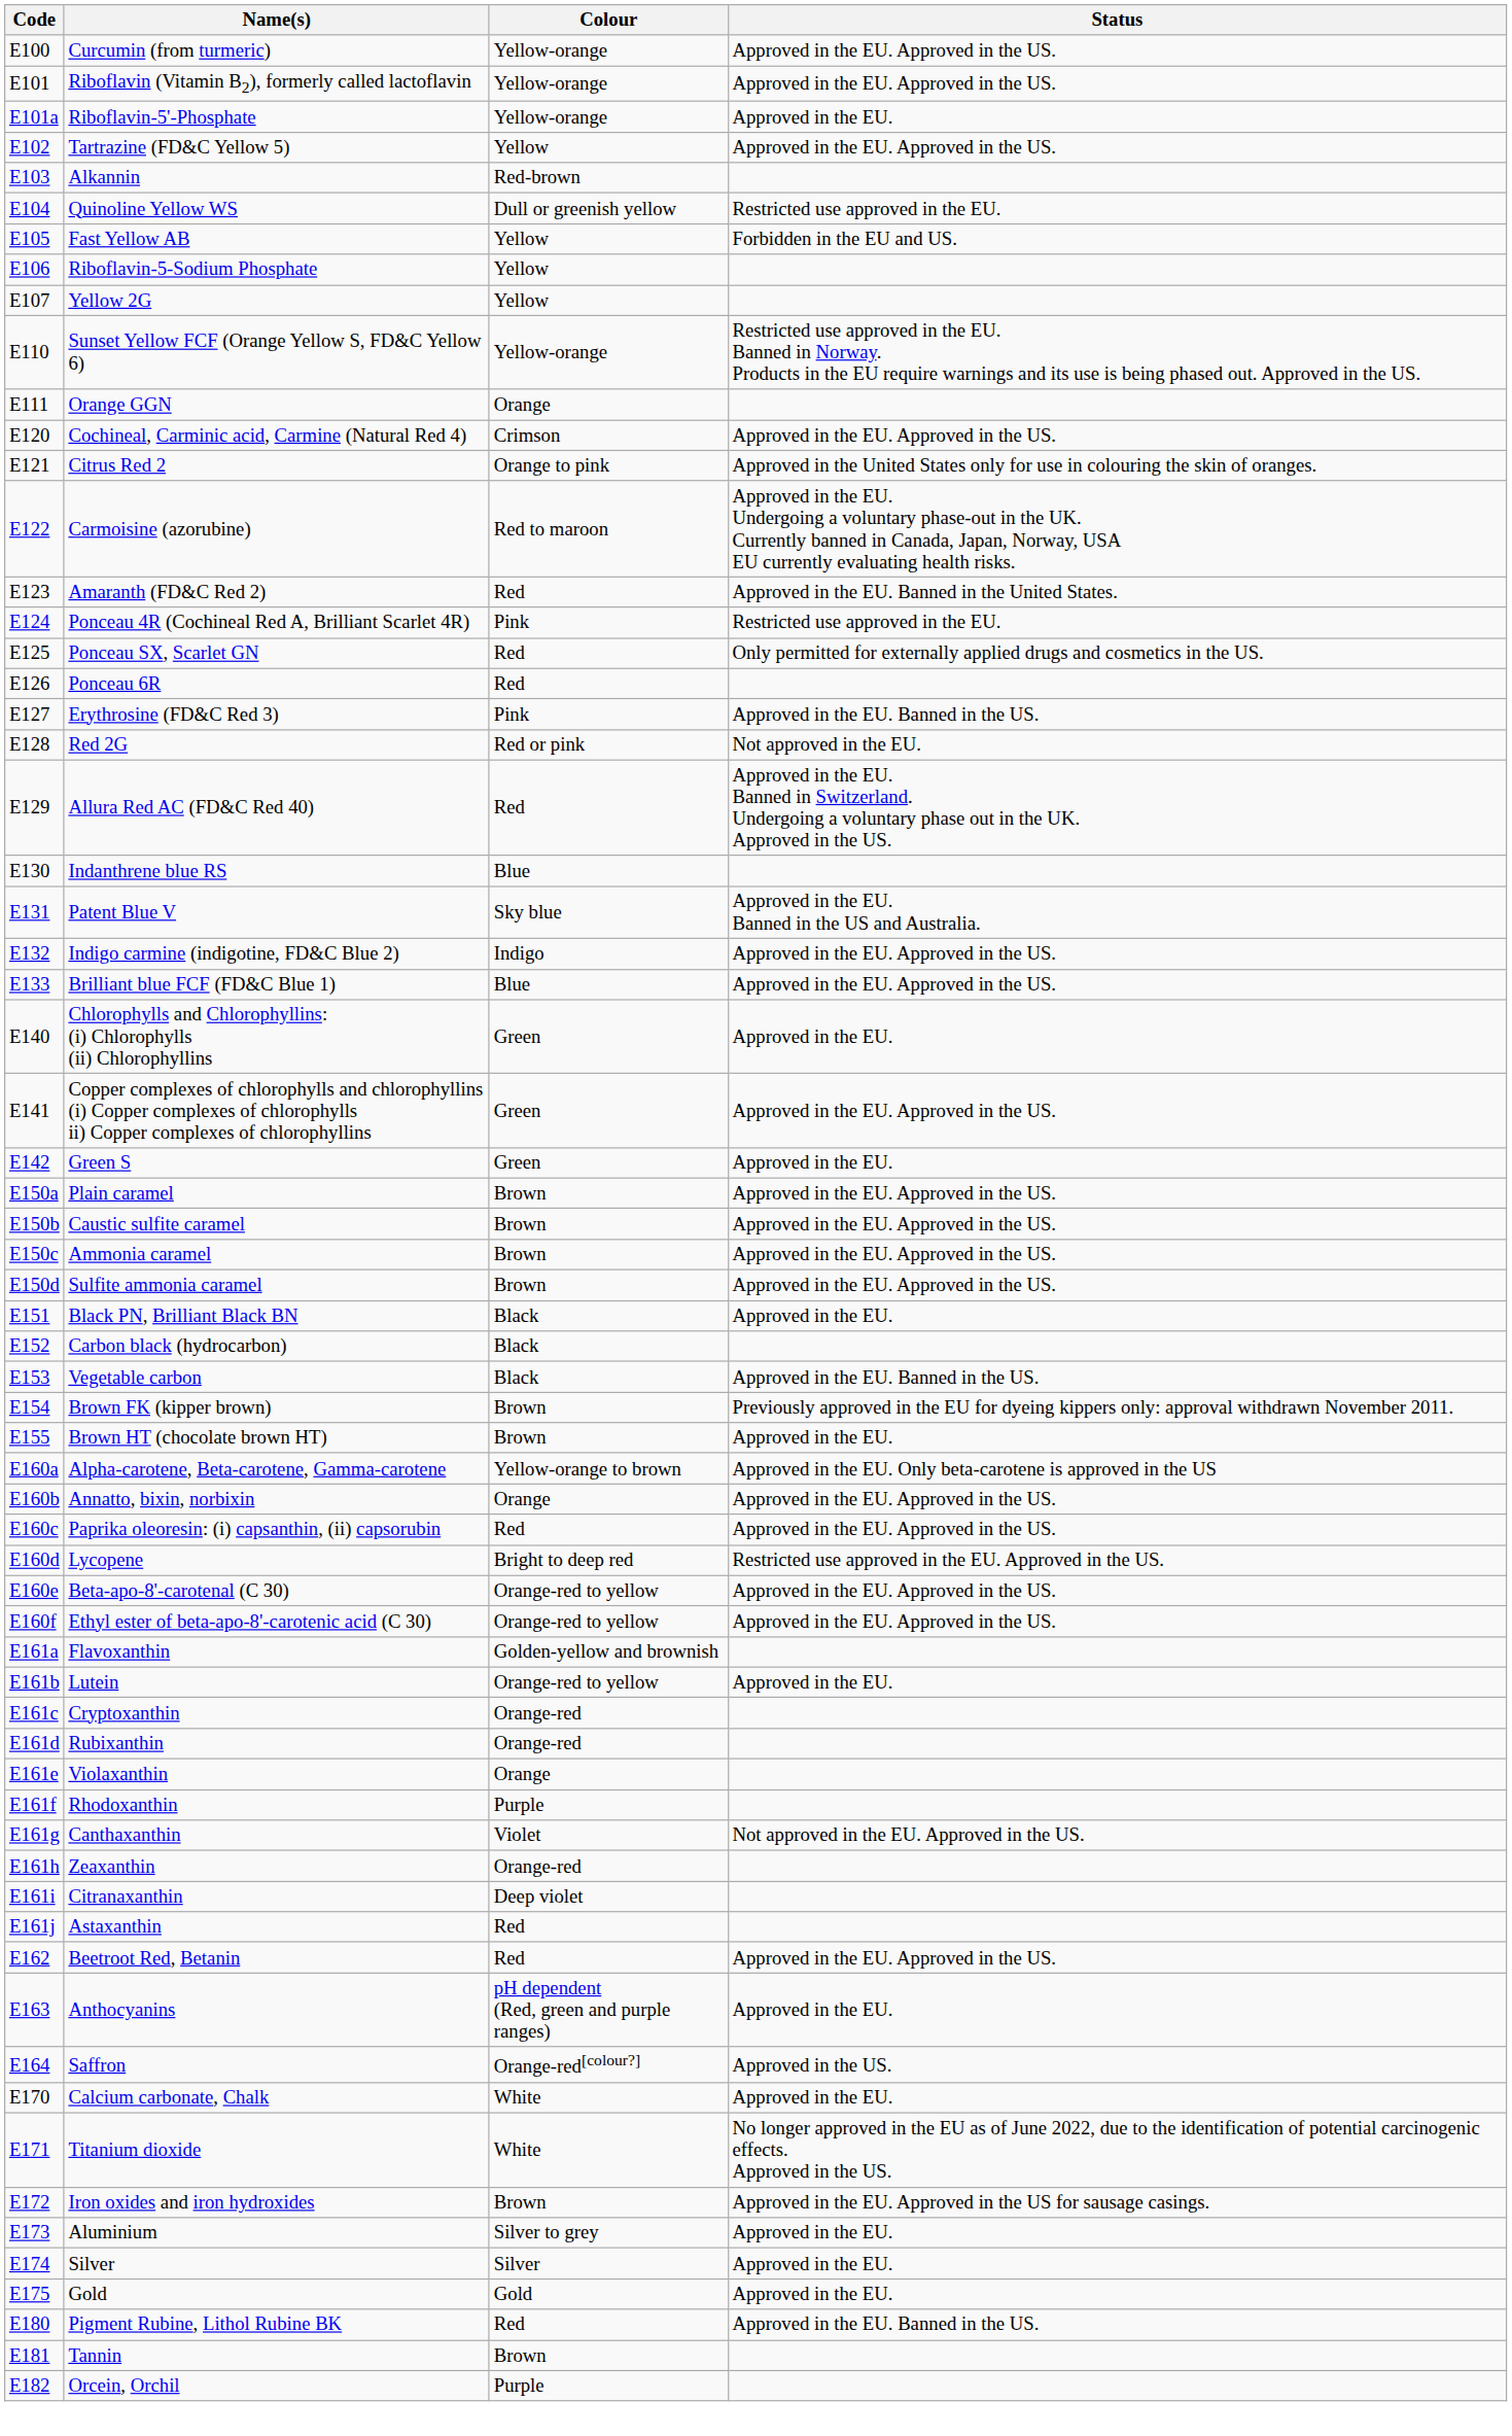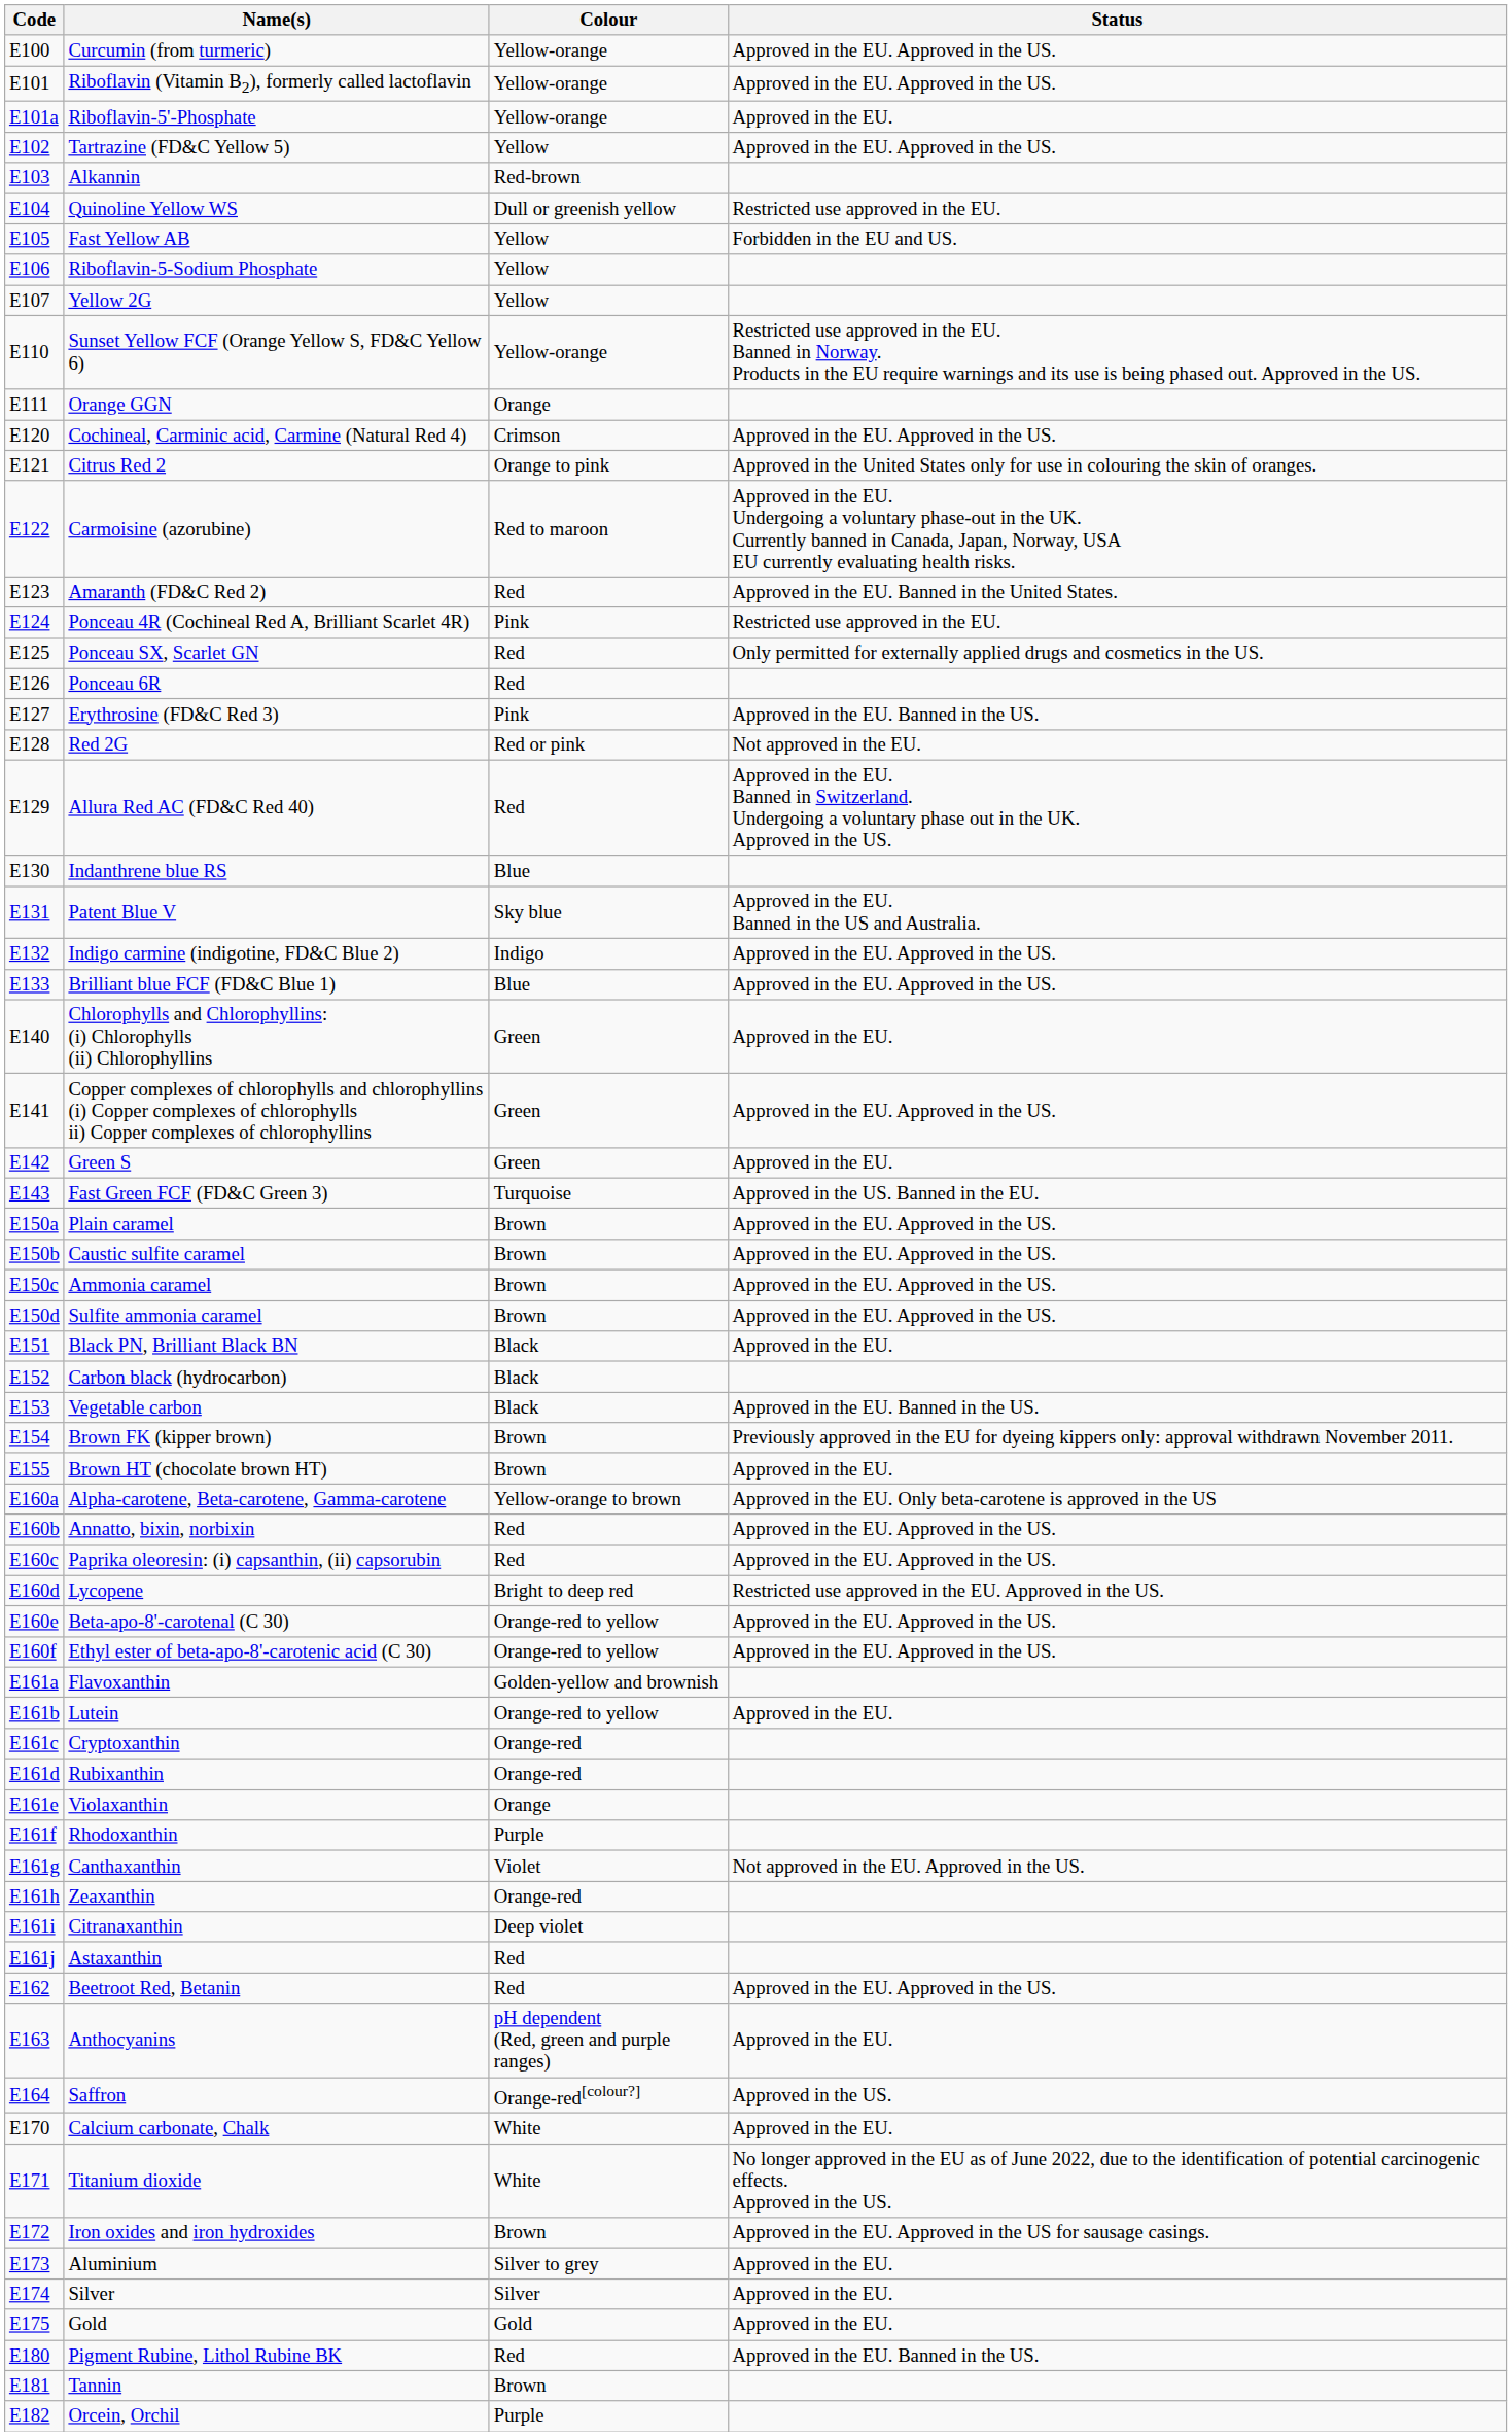+ row: E143 | Fast Green FCF (FD&C Green 3) | Turquoise | Approved in the US. Banned in the EU.
Annatto, bixin, norbixin | Colour: Orange -> Red
